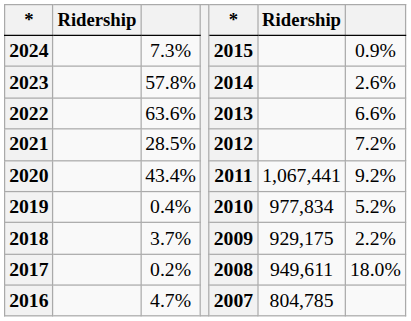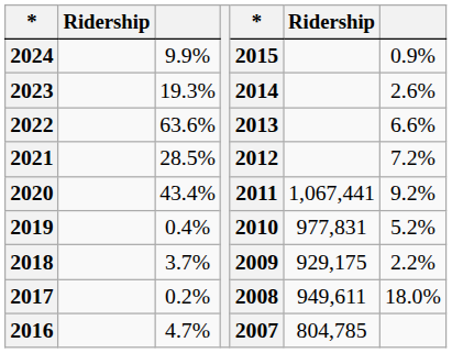2024 | column 3: 7.3% -> 9.9%
2023 | column 3: 57.8% -> 19.3%
2019 | column 6: 977,834 -> 977,831
